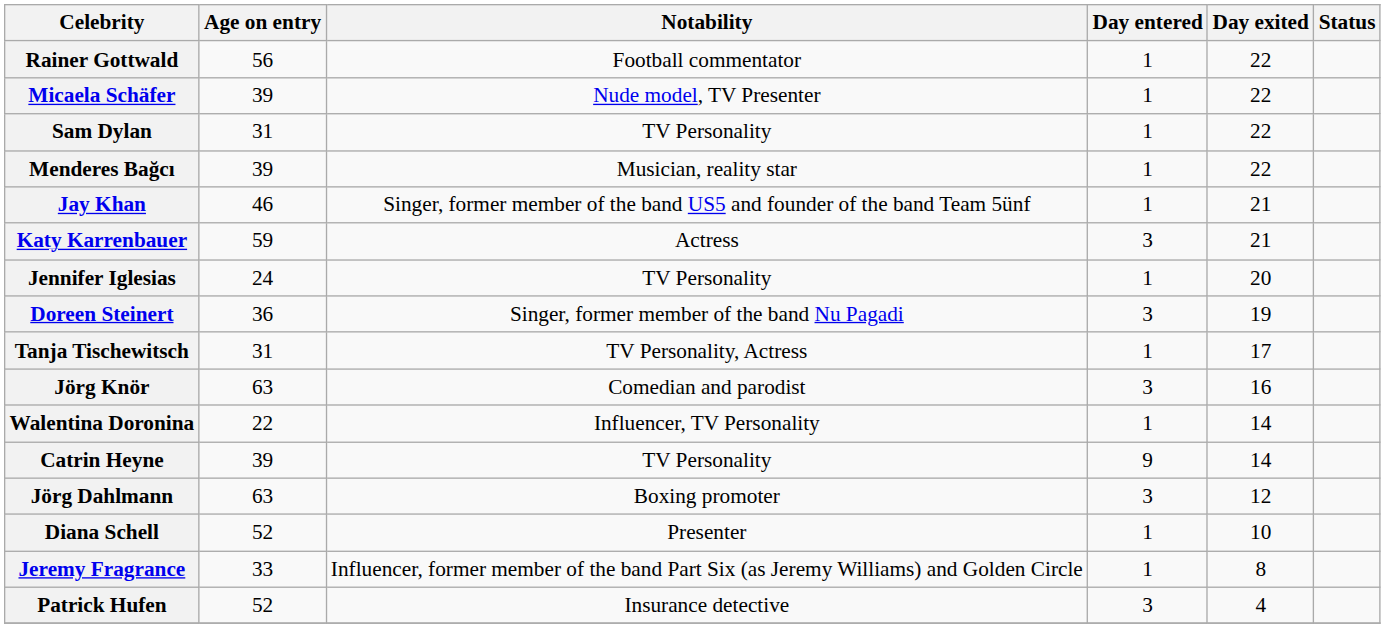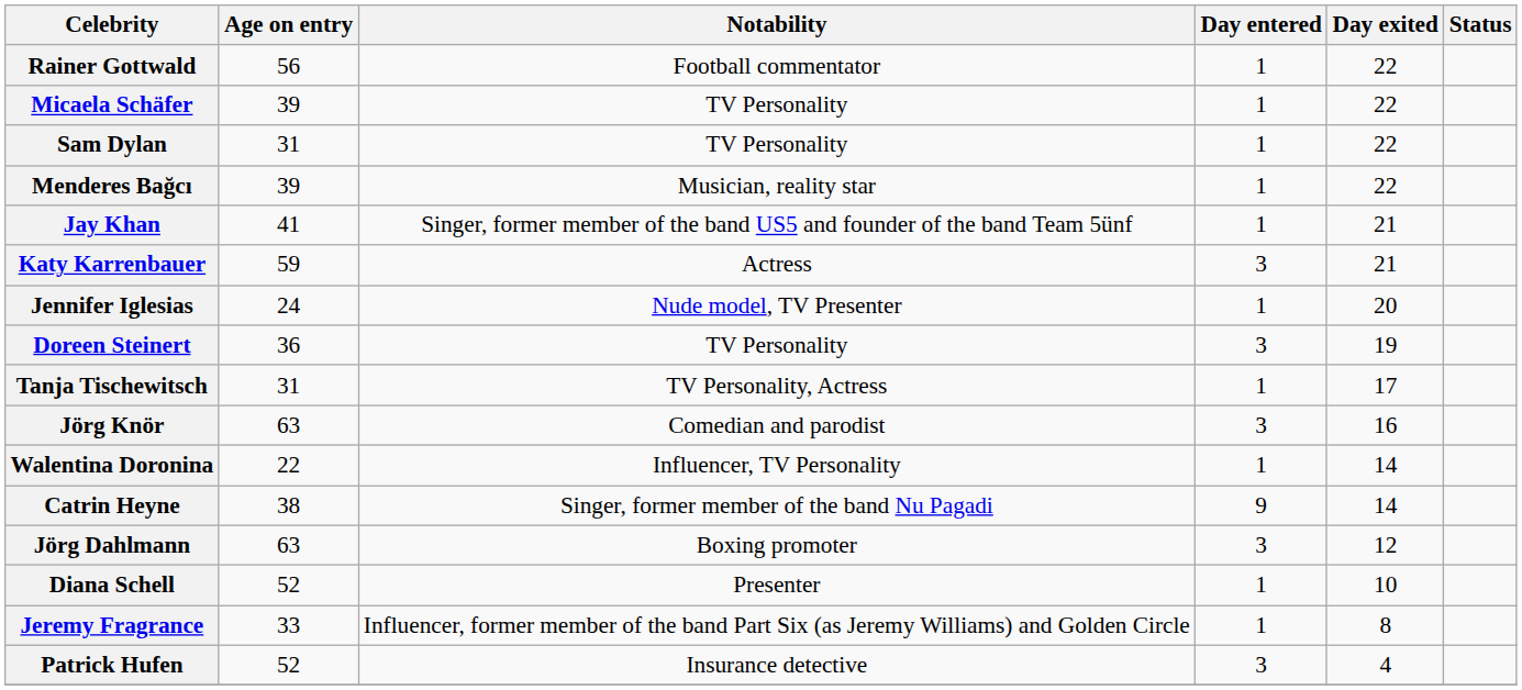Micaela Schäfer | Notability: Nude model, TV Presenter -> TV Personality
Jay Khan | Age on entry: 46 -> 41
Jennifer Iglesias | Notability: TV Personality -> Nude model, TV Presenter
Doreen Steinert | Notability: Singer, former member of the band Nu Pagadi -> TV Personality
Catrin Heyne | Age on entry: 39 -> 38
Catrin Heyne | Notability: TV Personality -> Singer, former member of the band Nu Pagadi
